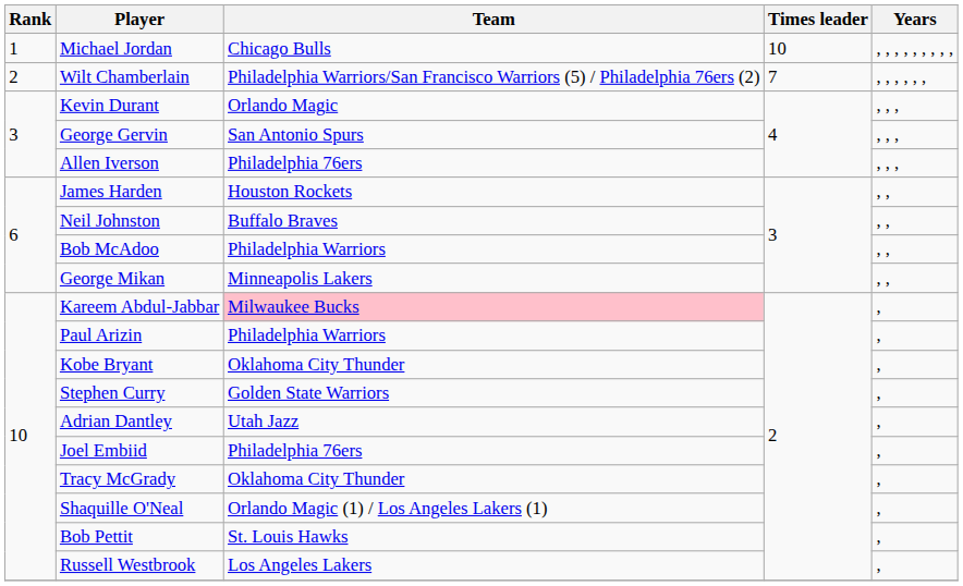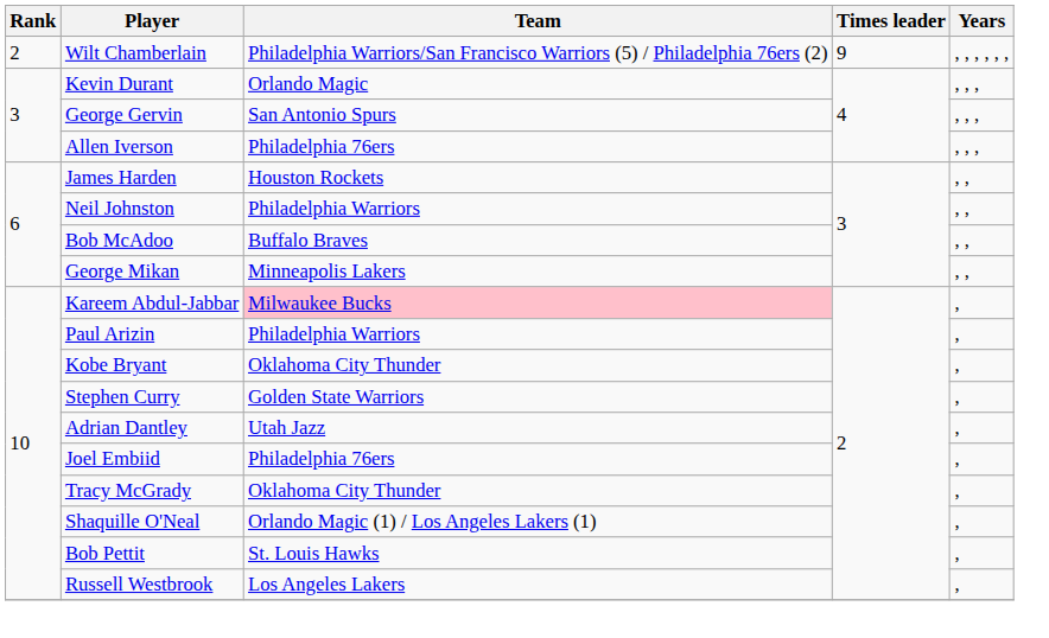- row: 1 | Michael Jordan | Chicago Bulls | 10 | , , , , , , , , ,
Wilt Chamberlain | Times leader: 7 -> 9
Neil Johnston | Team: Buffalo Braves -> Philadelphia Warriors
Bob McAdoo | Team: Philadelphia Warriors -> Buffalo Braves
